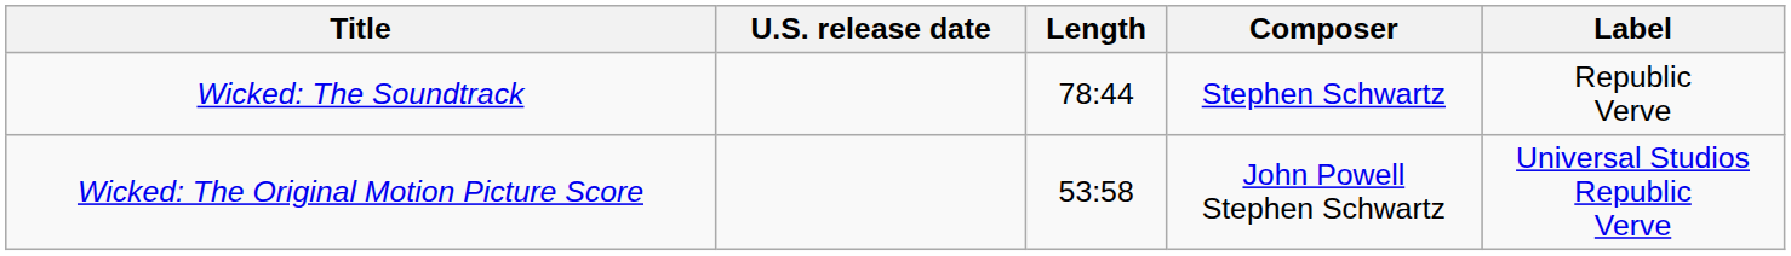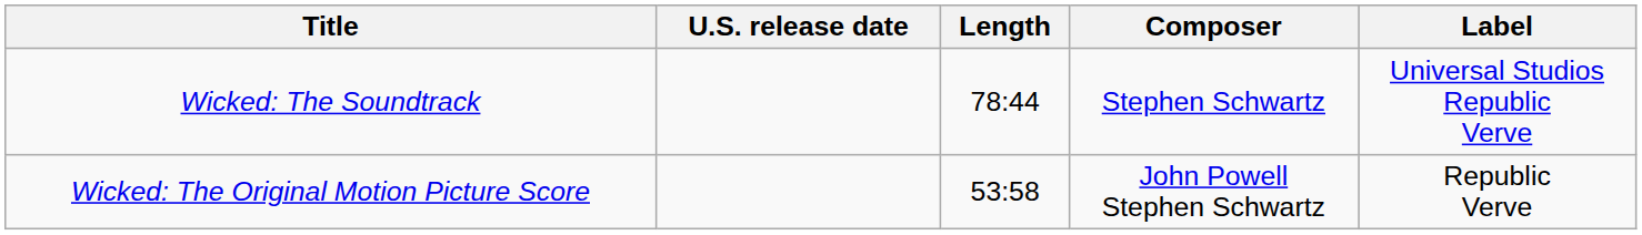Wicked: The Soundtrack | Label: Republic Verve -> Universal Studios Republic Verve
Wicked: The Original Motion Picture Score | Label: Universal Studios Republic Verve -> Republic Verve
